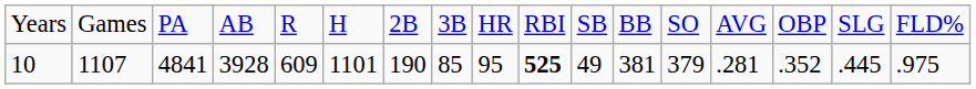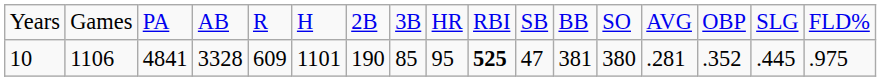10 | column 2: 1107 -> 1106
10 | column 4: 3928 -> 3328
10 | column 11: 49 -> 47
10 | column 13: 379 -> 380
